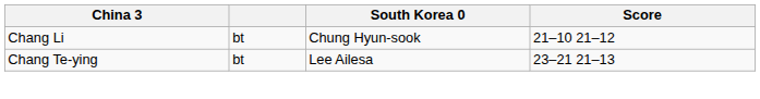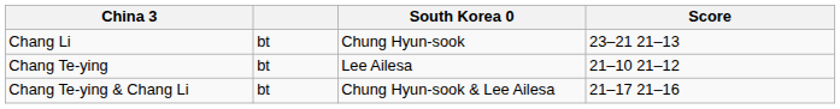Chang Li | Score: 21–10 21–12 -> 23–21 21–13
Chang Te-ying | Score: 23–21 21–13 -> 21–10 21–12
+ row: Chang Te-ying & Chang Li | bt | Chung Hyun-sook & Lee Ailesa | 21–17 21–16
